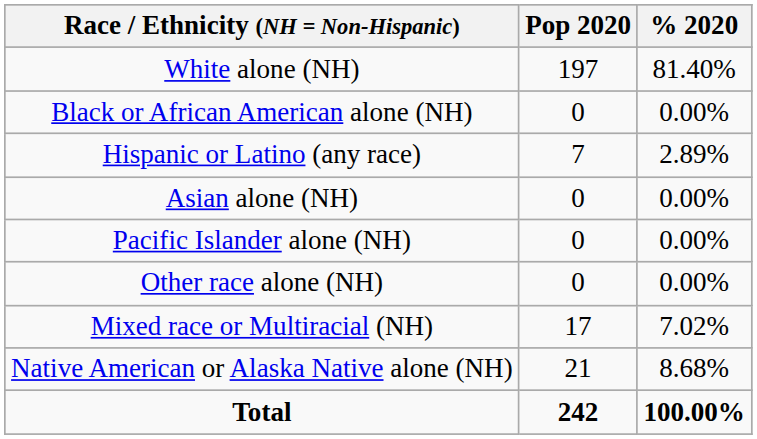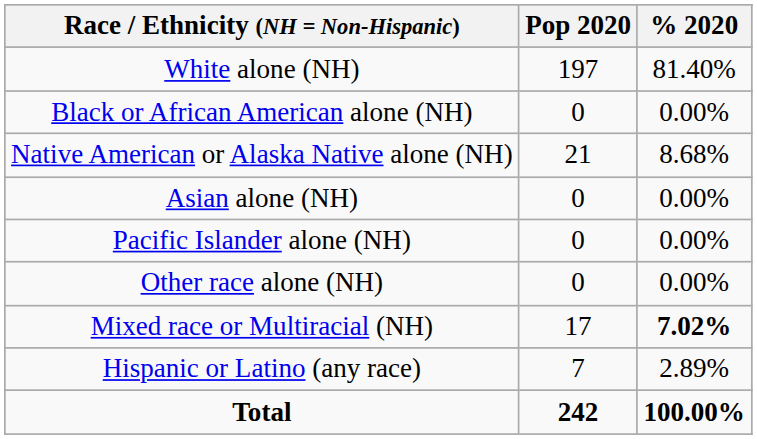rows swapped: Native American or Alaska Native alone (NH) <-> Hispanic or Latino (any race)
Mixed race or Multiracial (NH) | % 2020: normal -> bold
